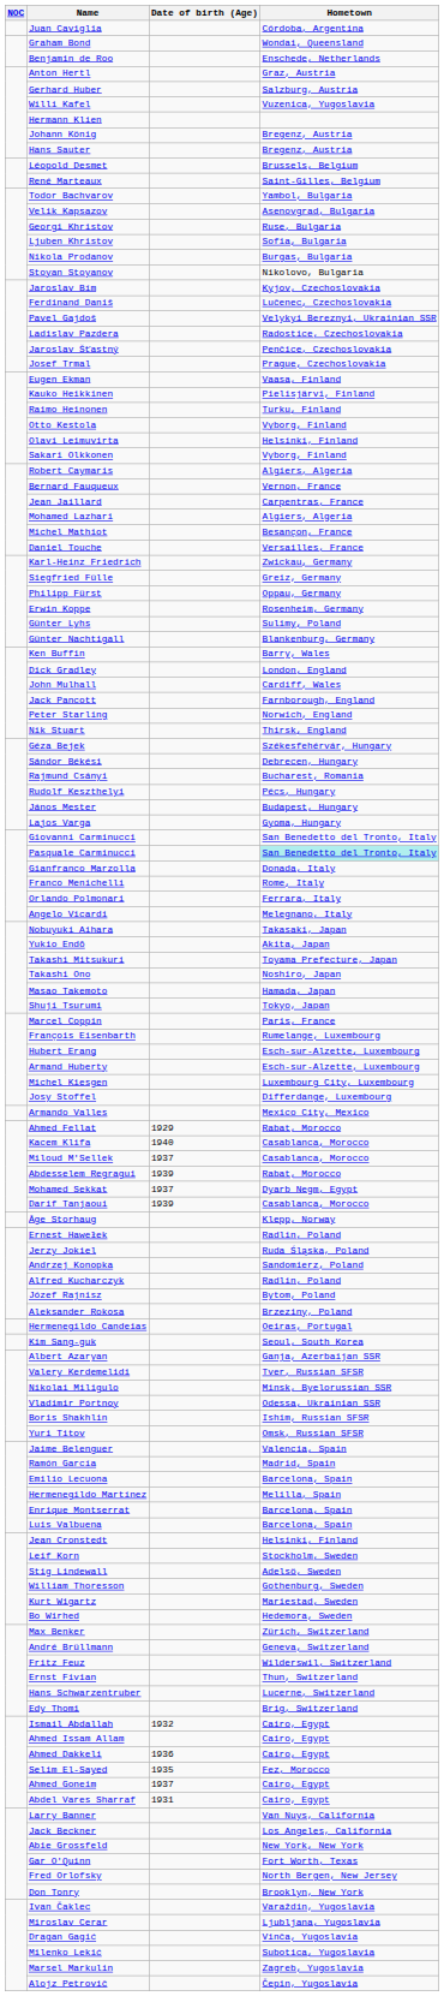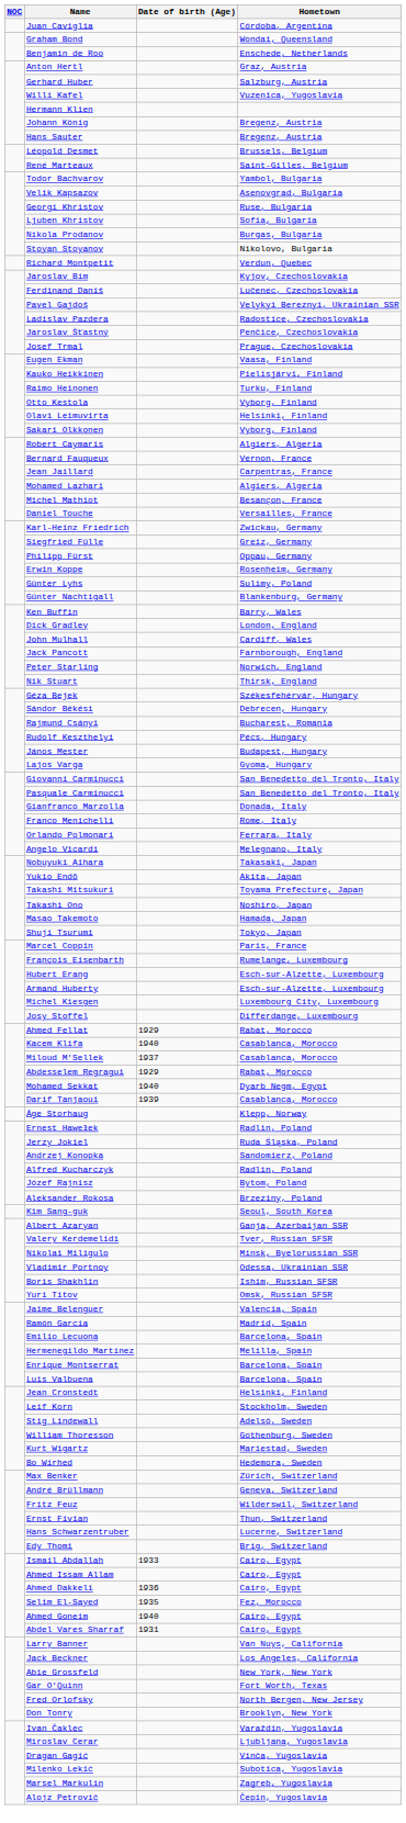+ row: Richard Montpetit | Verdun, Quebec
Pasquale Carminucci | Hometown: paleturquoise background -> no background
- row: Armando Valles | Mexico City, Mexico
Abdesselem Regragui | Date of birth (Age): 1939 -> 1929
Mohamed Sekkat | Date of birth (Age): 1937 -> 1940
- row: Hermenegildo Candeias | Oeiras, Portugal
Ismail Abdallah | Date of birth (Age): 1932 -> 1933
Ahmed Goneim | Date of birth (Age): 1937 -> 1940
